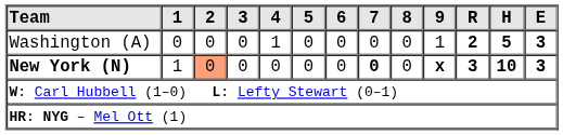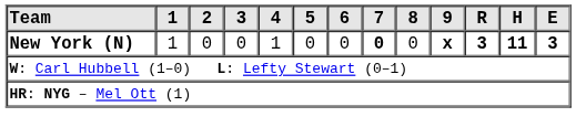- row: Washington (A) | 0 | 0 | 0 | 1 | 0 | 0 | 0 | 0 | 1 | 2 | 5 | 3
New York (N) | 2: lightsalmon background -> no background
New York (N) | 4: 0 -> 1
New York (N) | H: 10 -> 11
